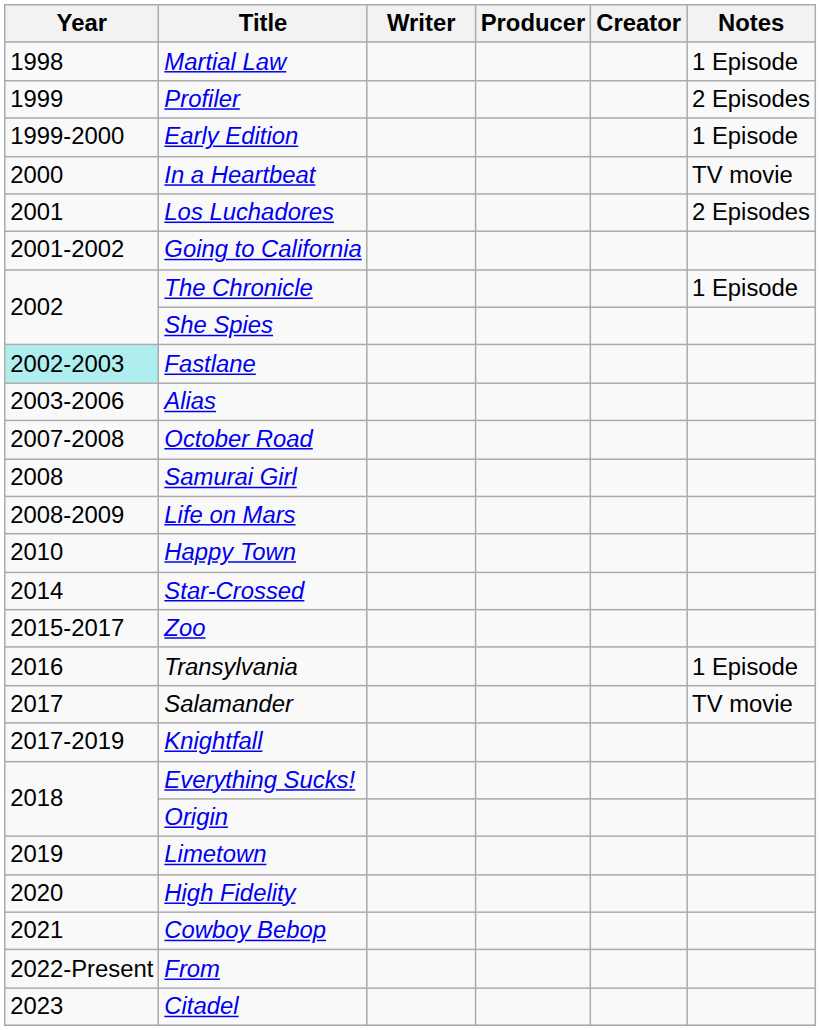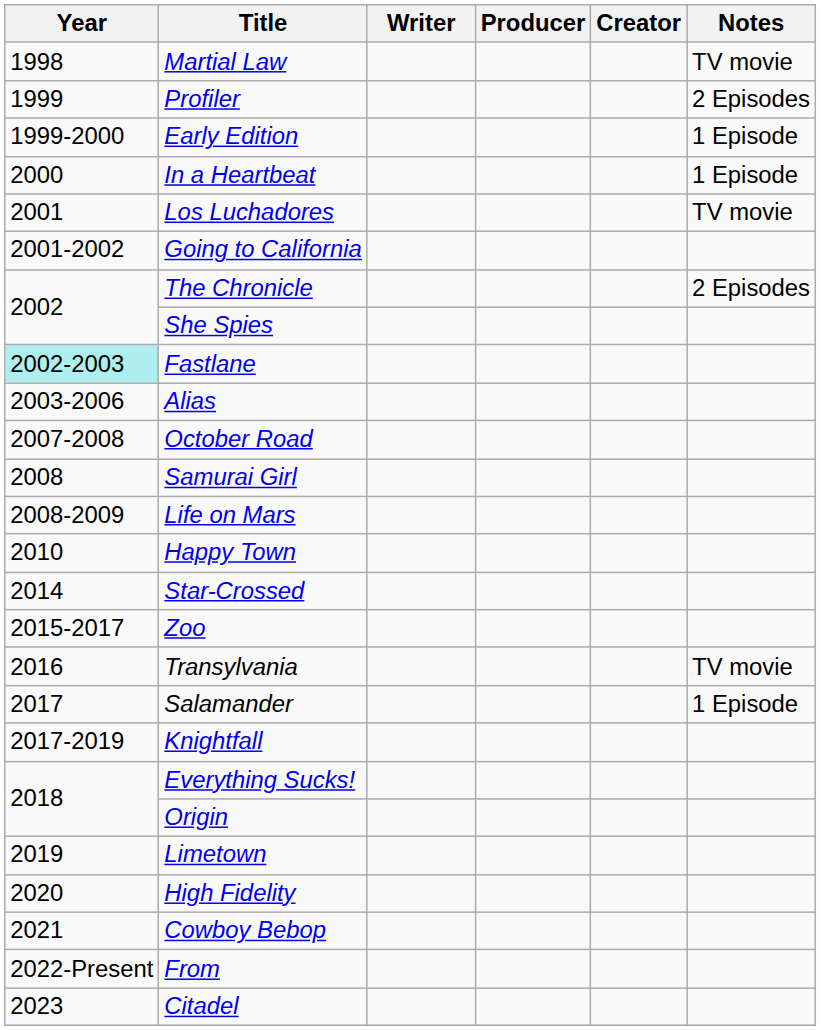Martial Law | Notes: 1 Episode -> TV movie
In a Heartbeat | Notes: TV movie -> 1 Episode
Los Luchadores | Notes: 2 Episodes -> TV movie
The Chronicle | Notes: 1 Episode -> 2 Episodes
Transylvania | Notes: 1 Episode -> TV movie
Salamander | Notes: TV movie -> 1 Episode
